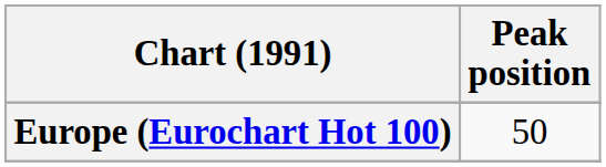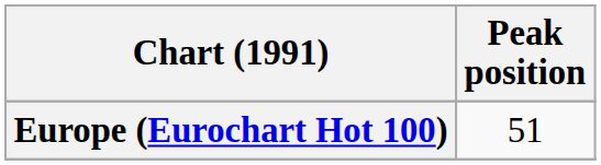Europe (Eurochart Hot 100) | Peak position: 50 -> 51
